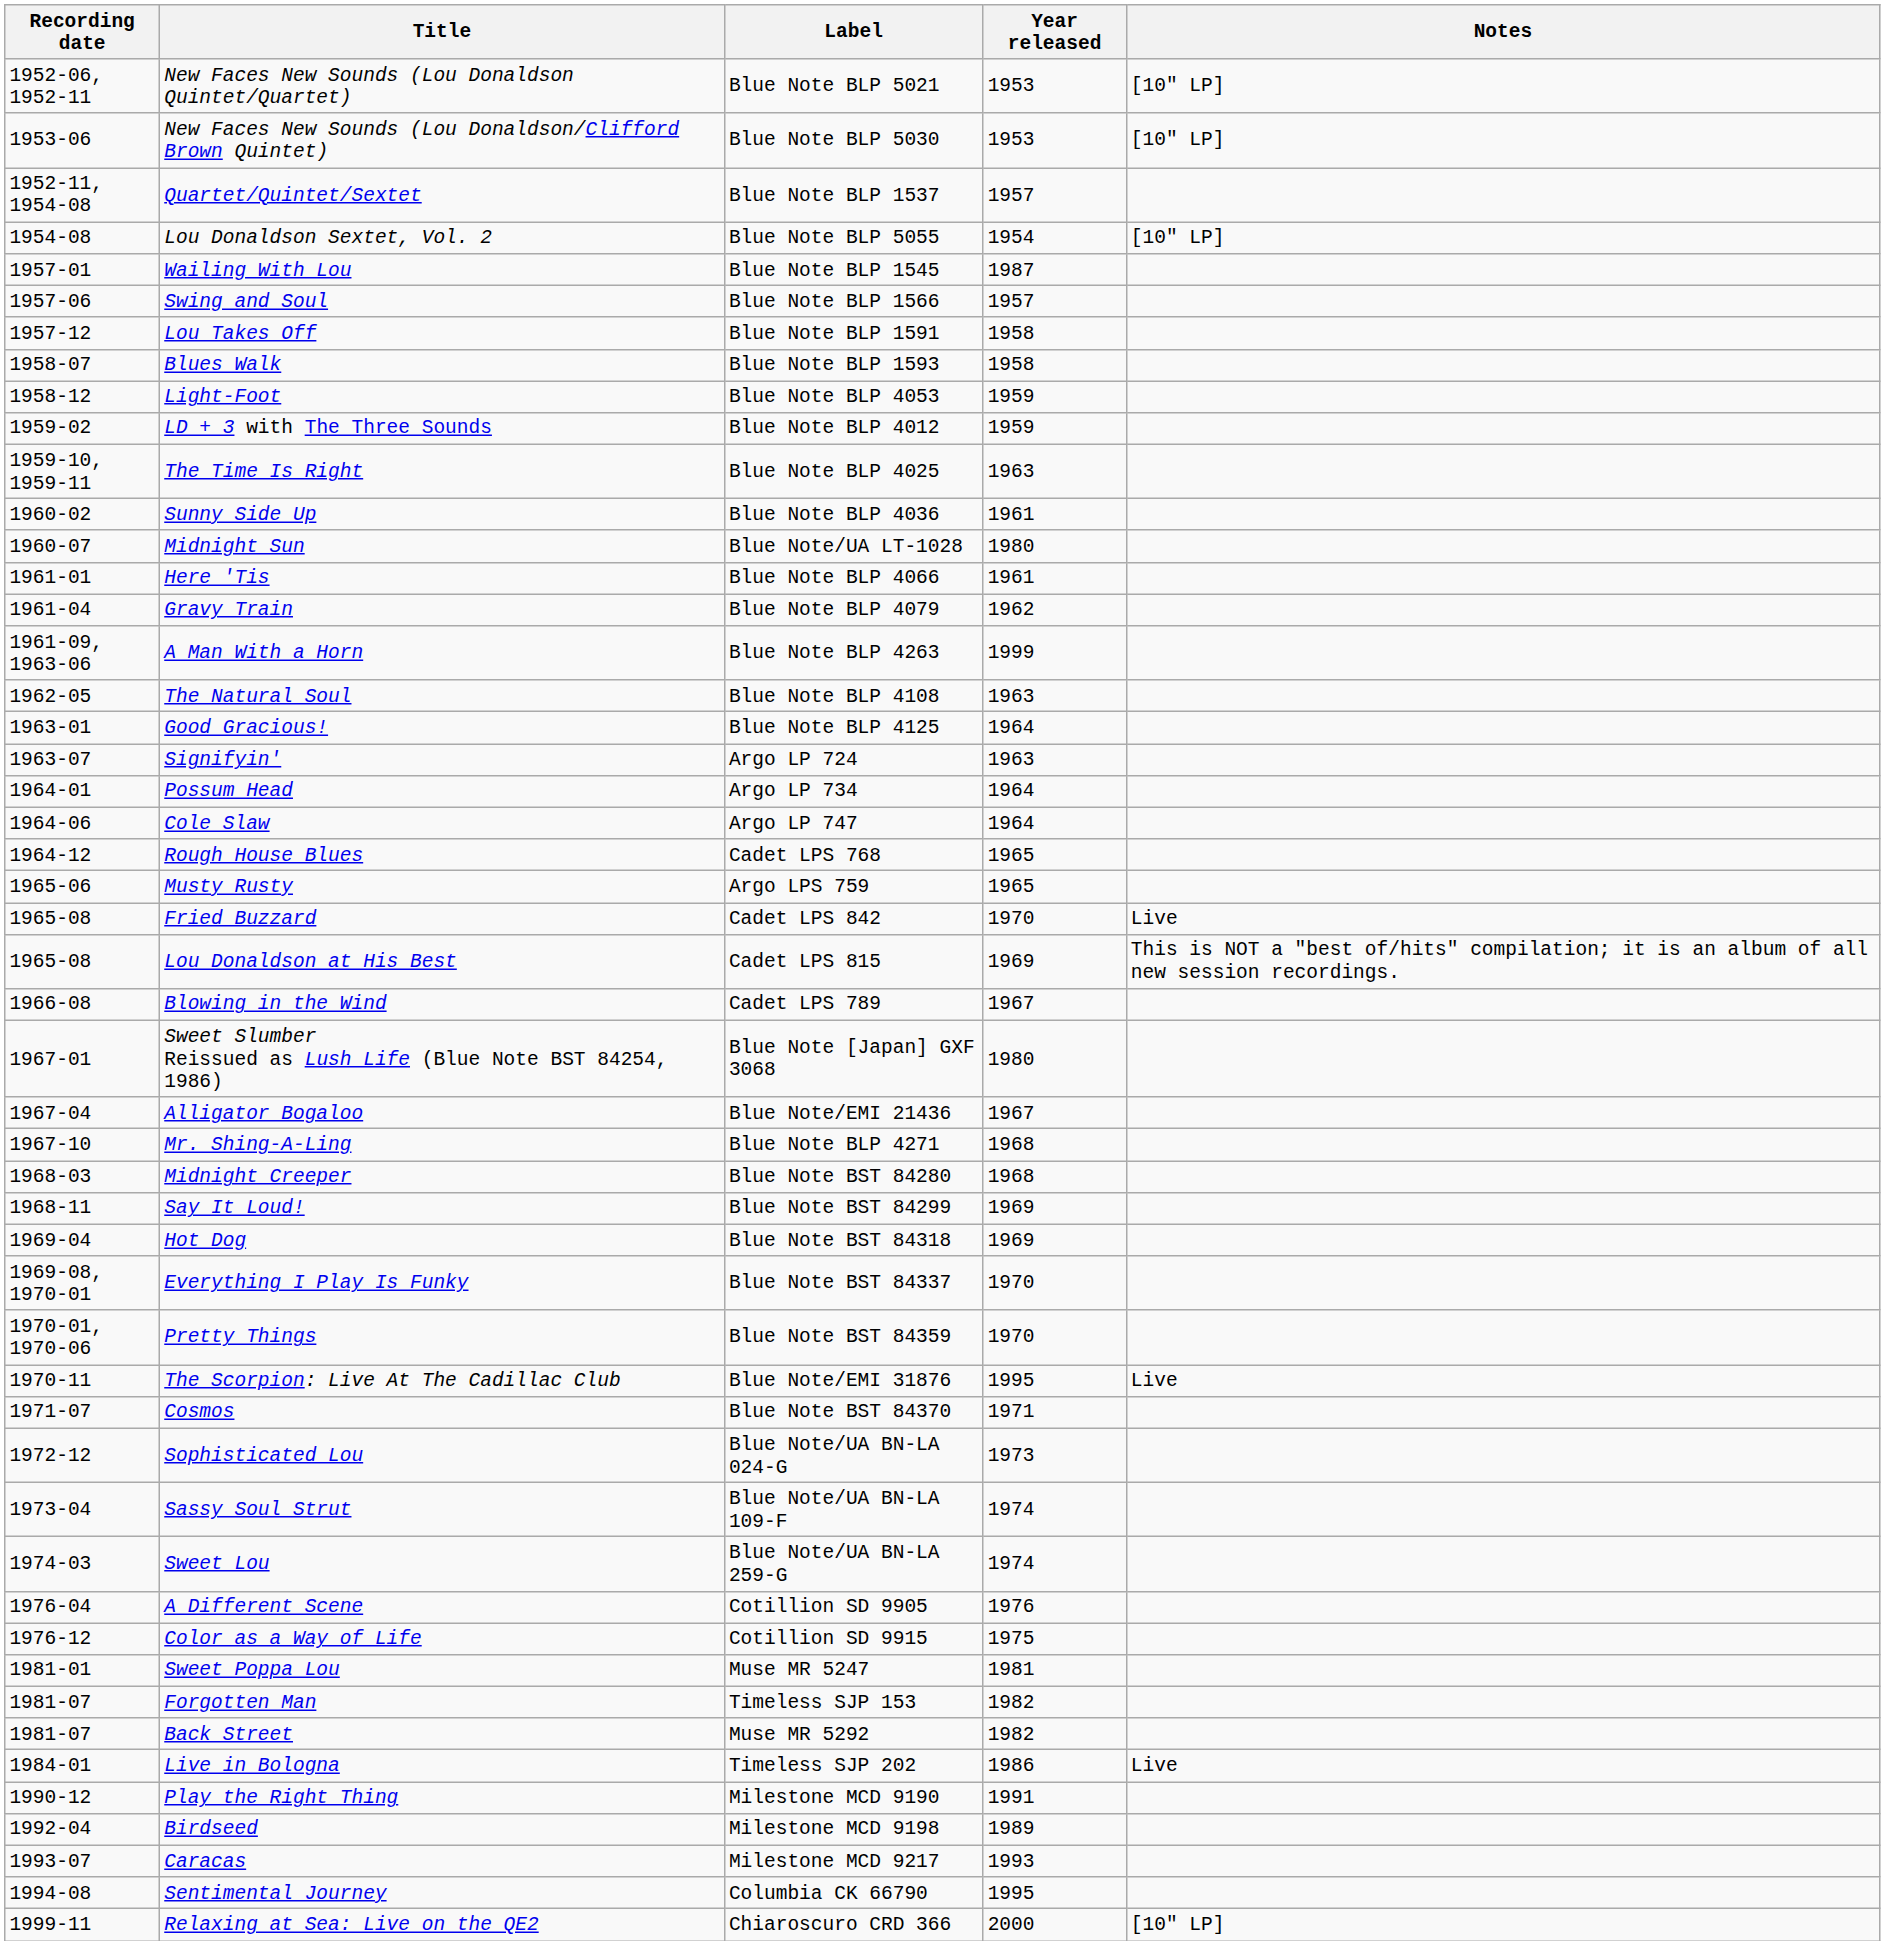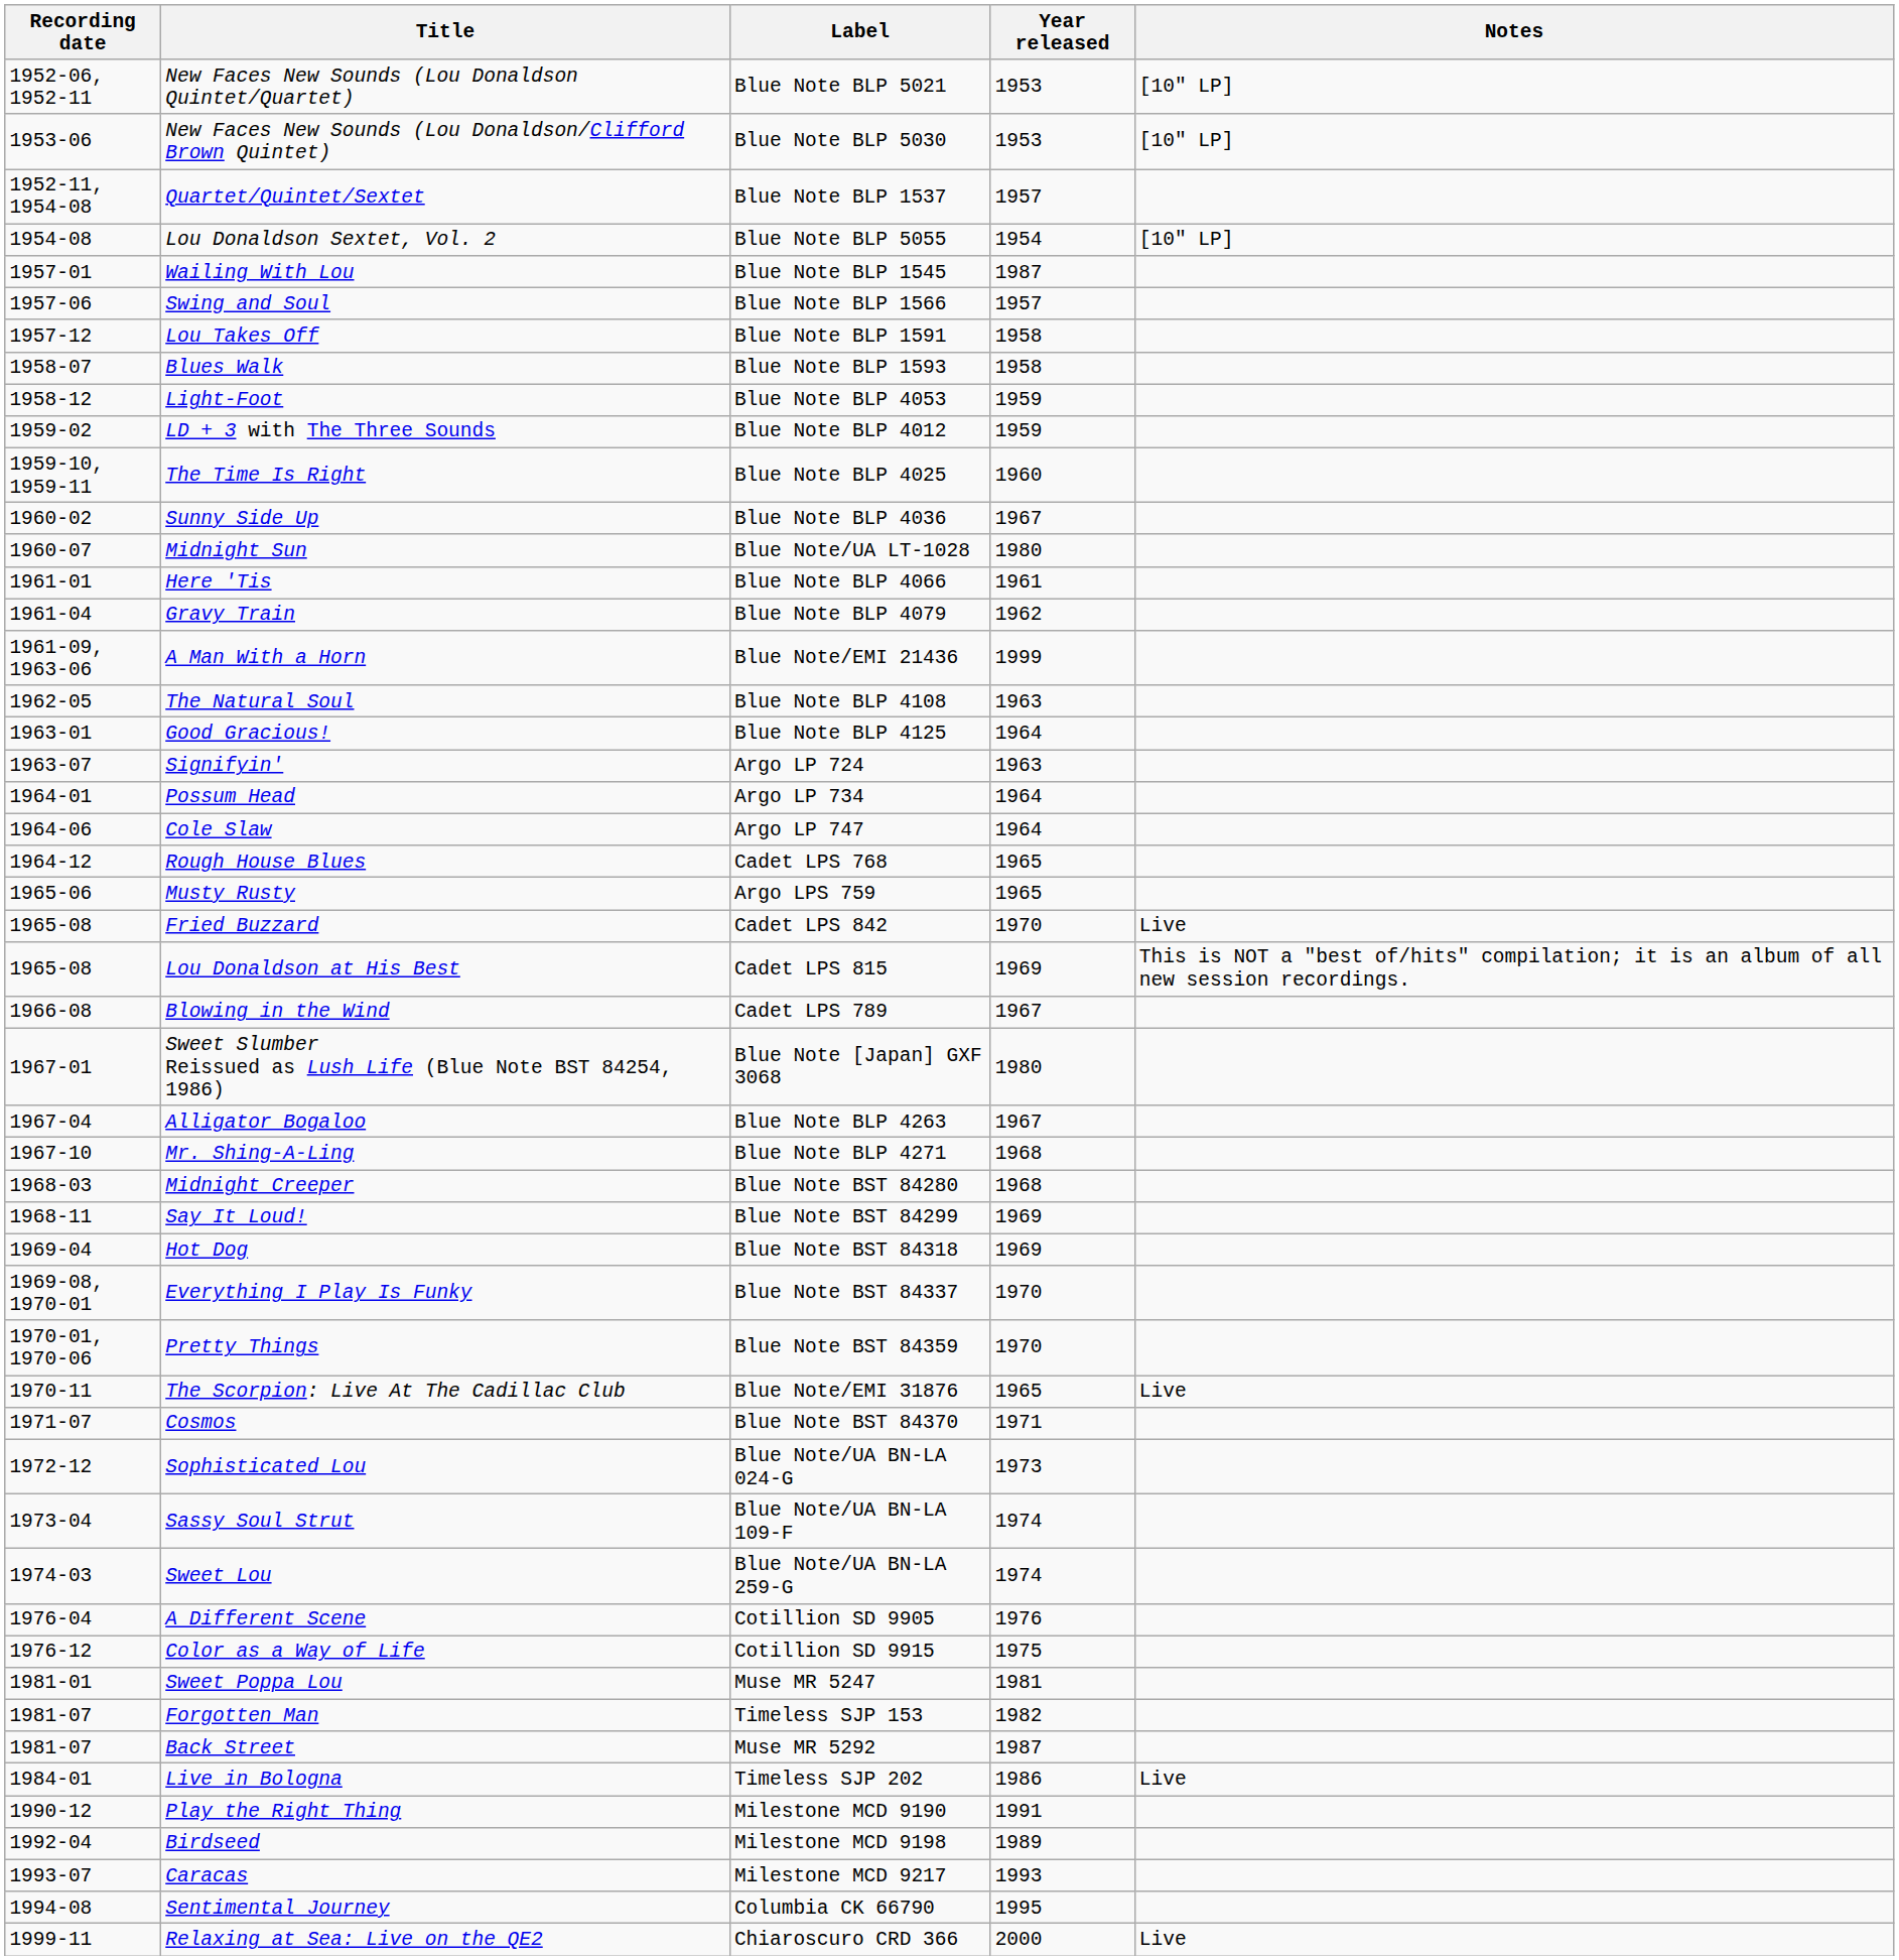The Time Is Right | Year released: 1963 -> 1960
Sunny Side Up | Year released: 1961 -> 1967
A Man With a Horn | Label: Blue Note BLP 4263 -> Blue Note/EMI 21436
Alligator Bogaloo | Label: Blue Note/EMI 21436 -> Blue Note BLP 4263
The Scorpion: Live At The Cadillac Club | Year released: 1995 -> 1965
Back Street | Year released: 1982 -> 1987
Relaxing at Sea: Live on the QE2 | Notes: [10" LP] -> Live
